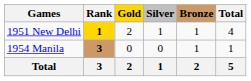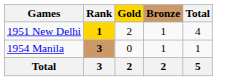- column: Silver | 1 | 0 | 1
